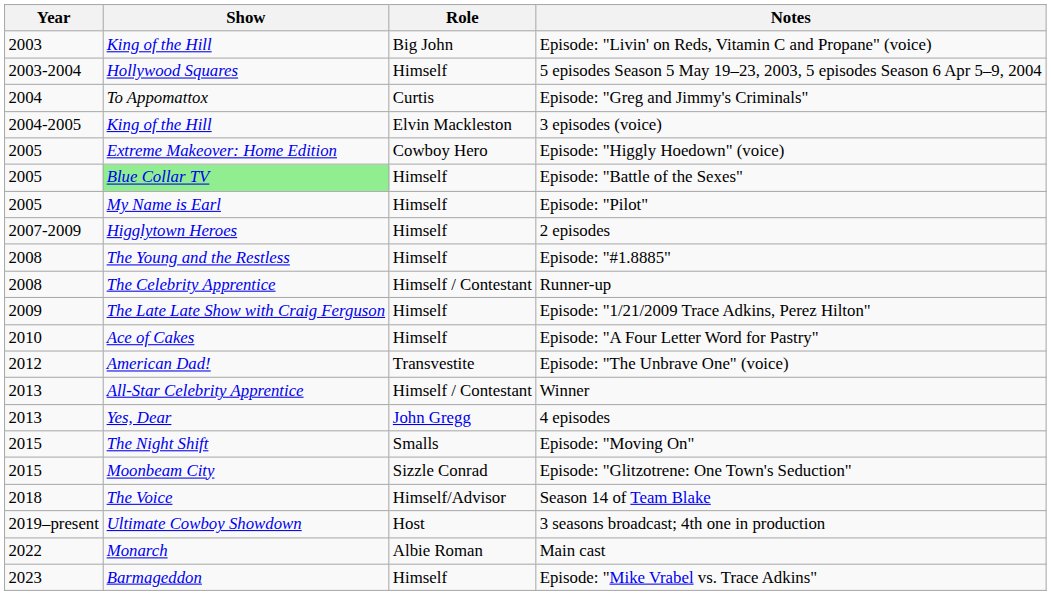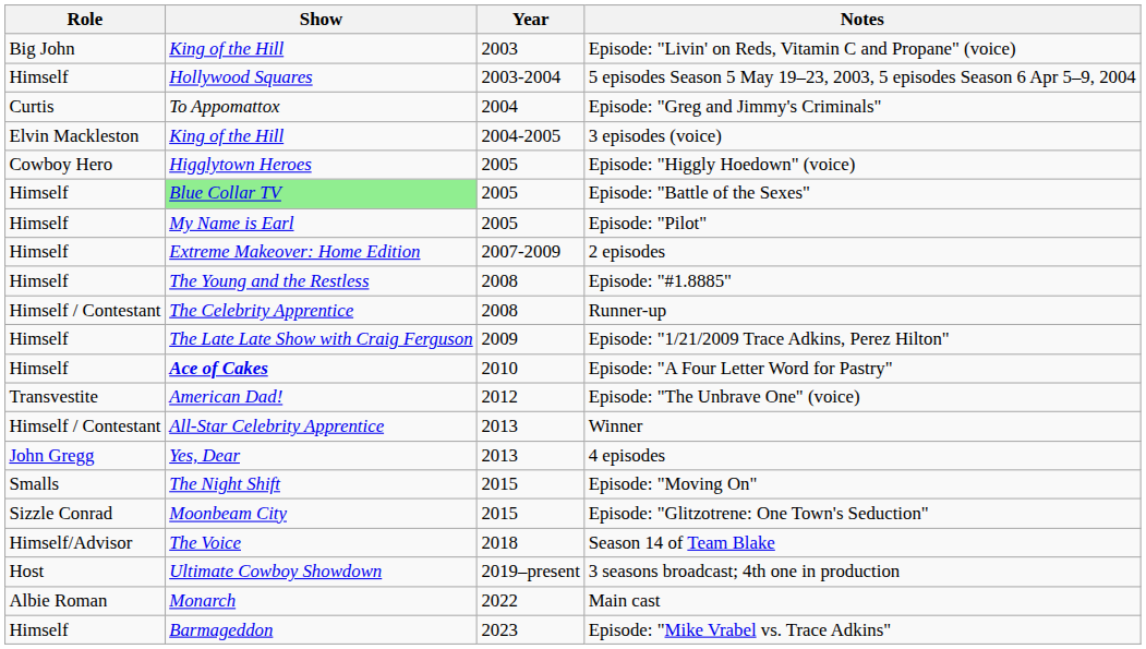columns swapped: Year <-> Role
Episode: "Higgly Hoedown" (voice) | Show: Extreme Makeover: Home Edition -> Higglytown Heroes
2 episodes | Show: Higglytown Heroes -> Extreme Makeover: Home Edition
Episode: "A Four Letter Word for Pastry" | Show: normal -> bold
